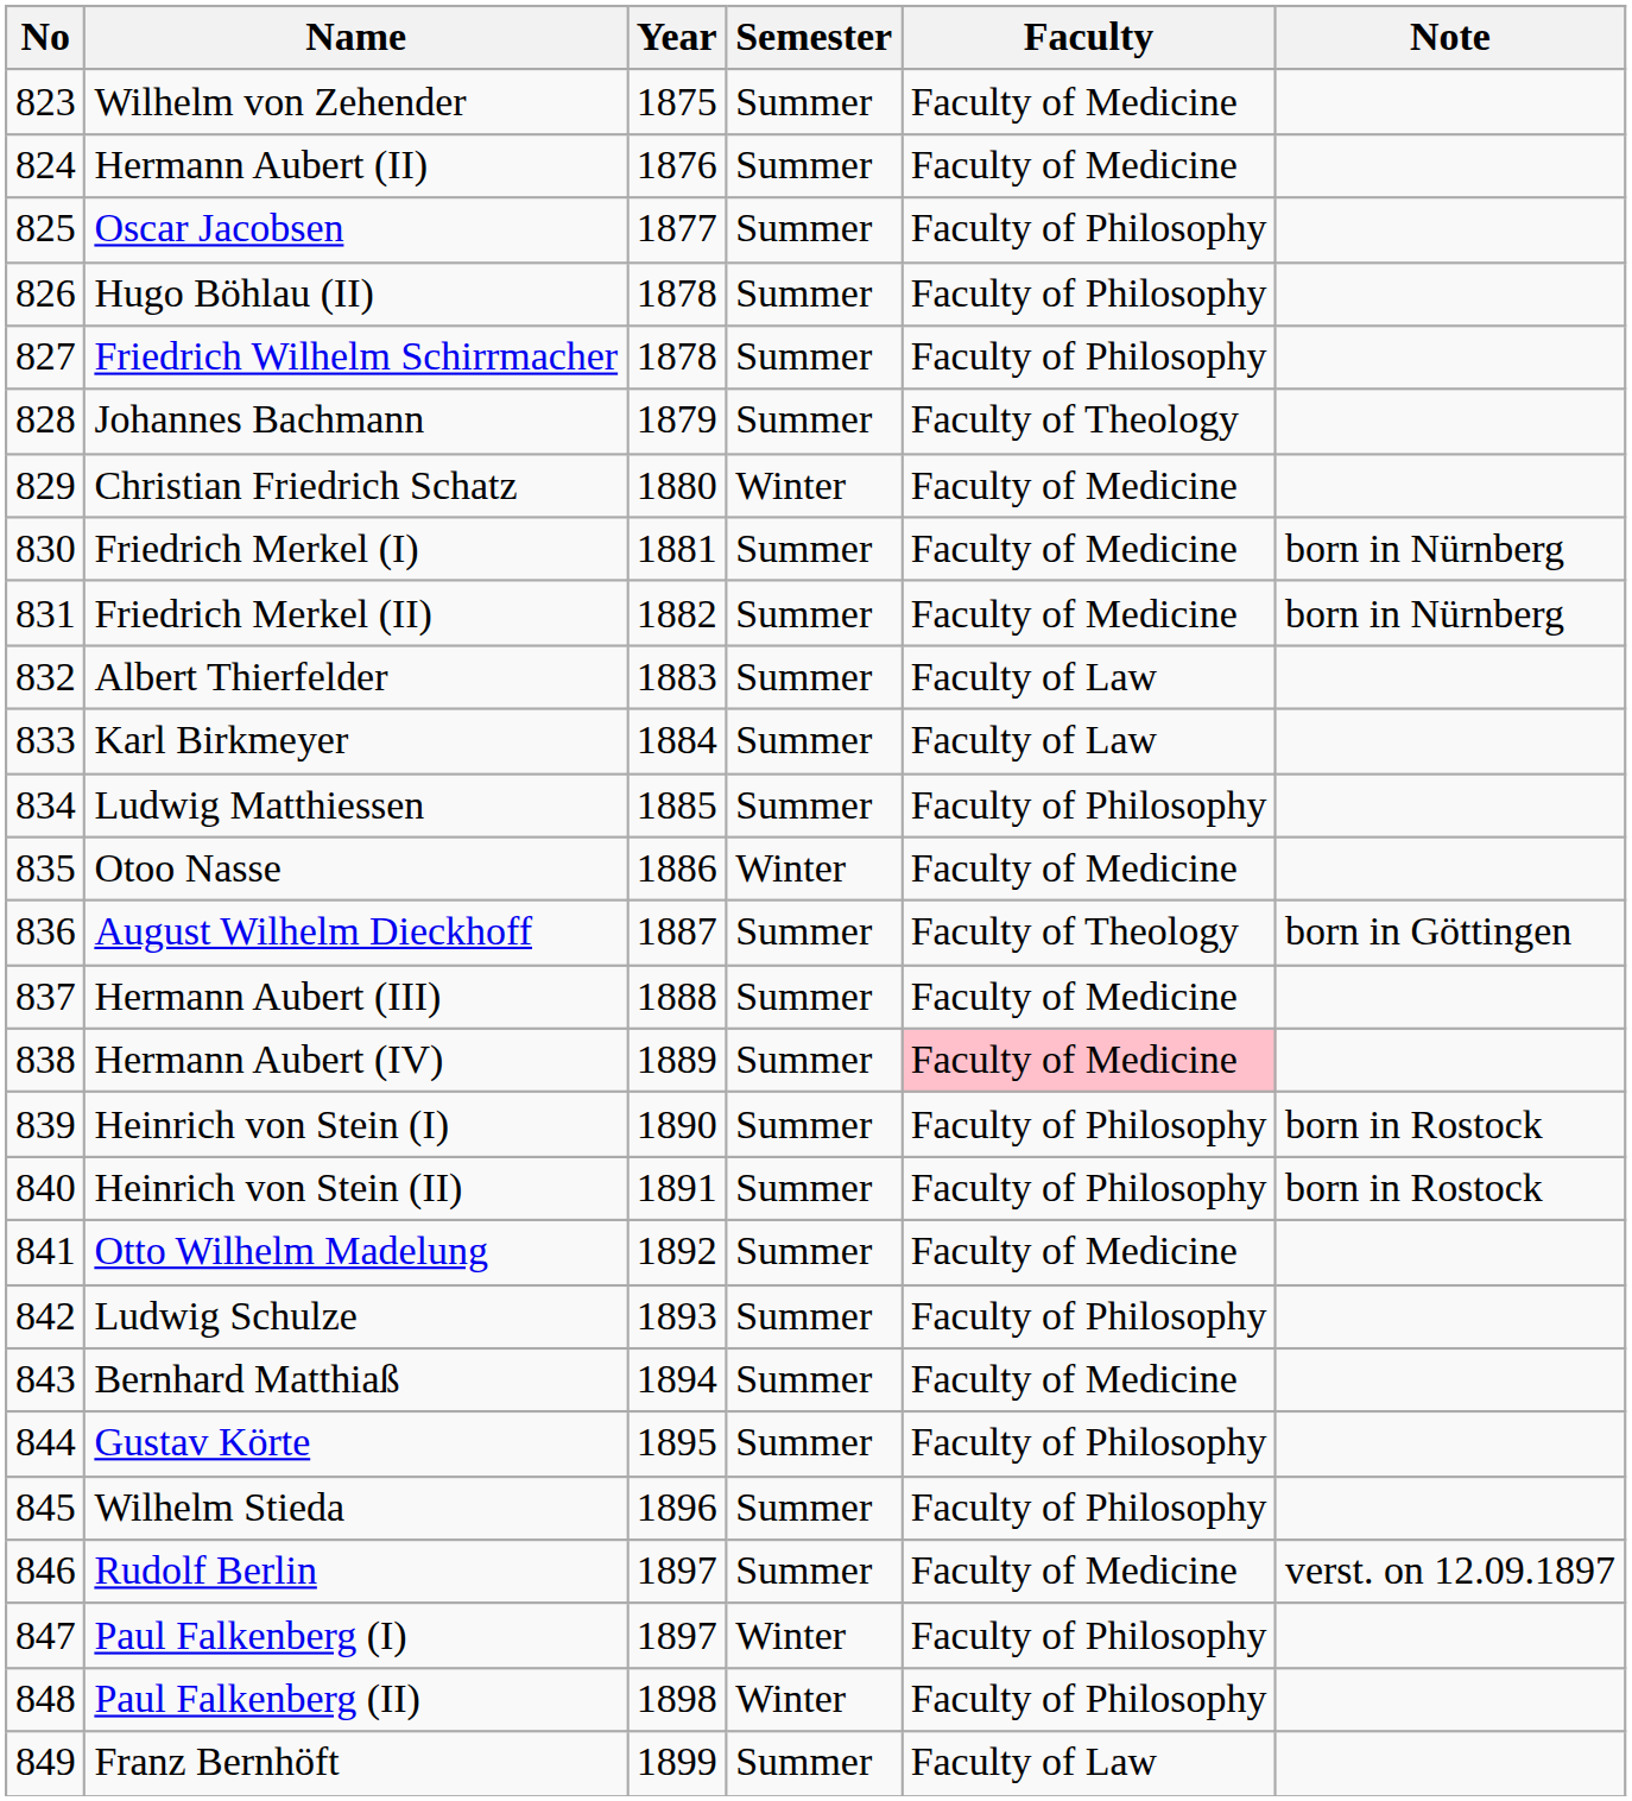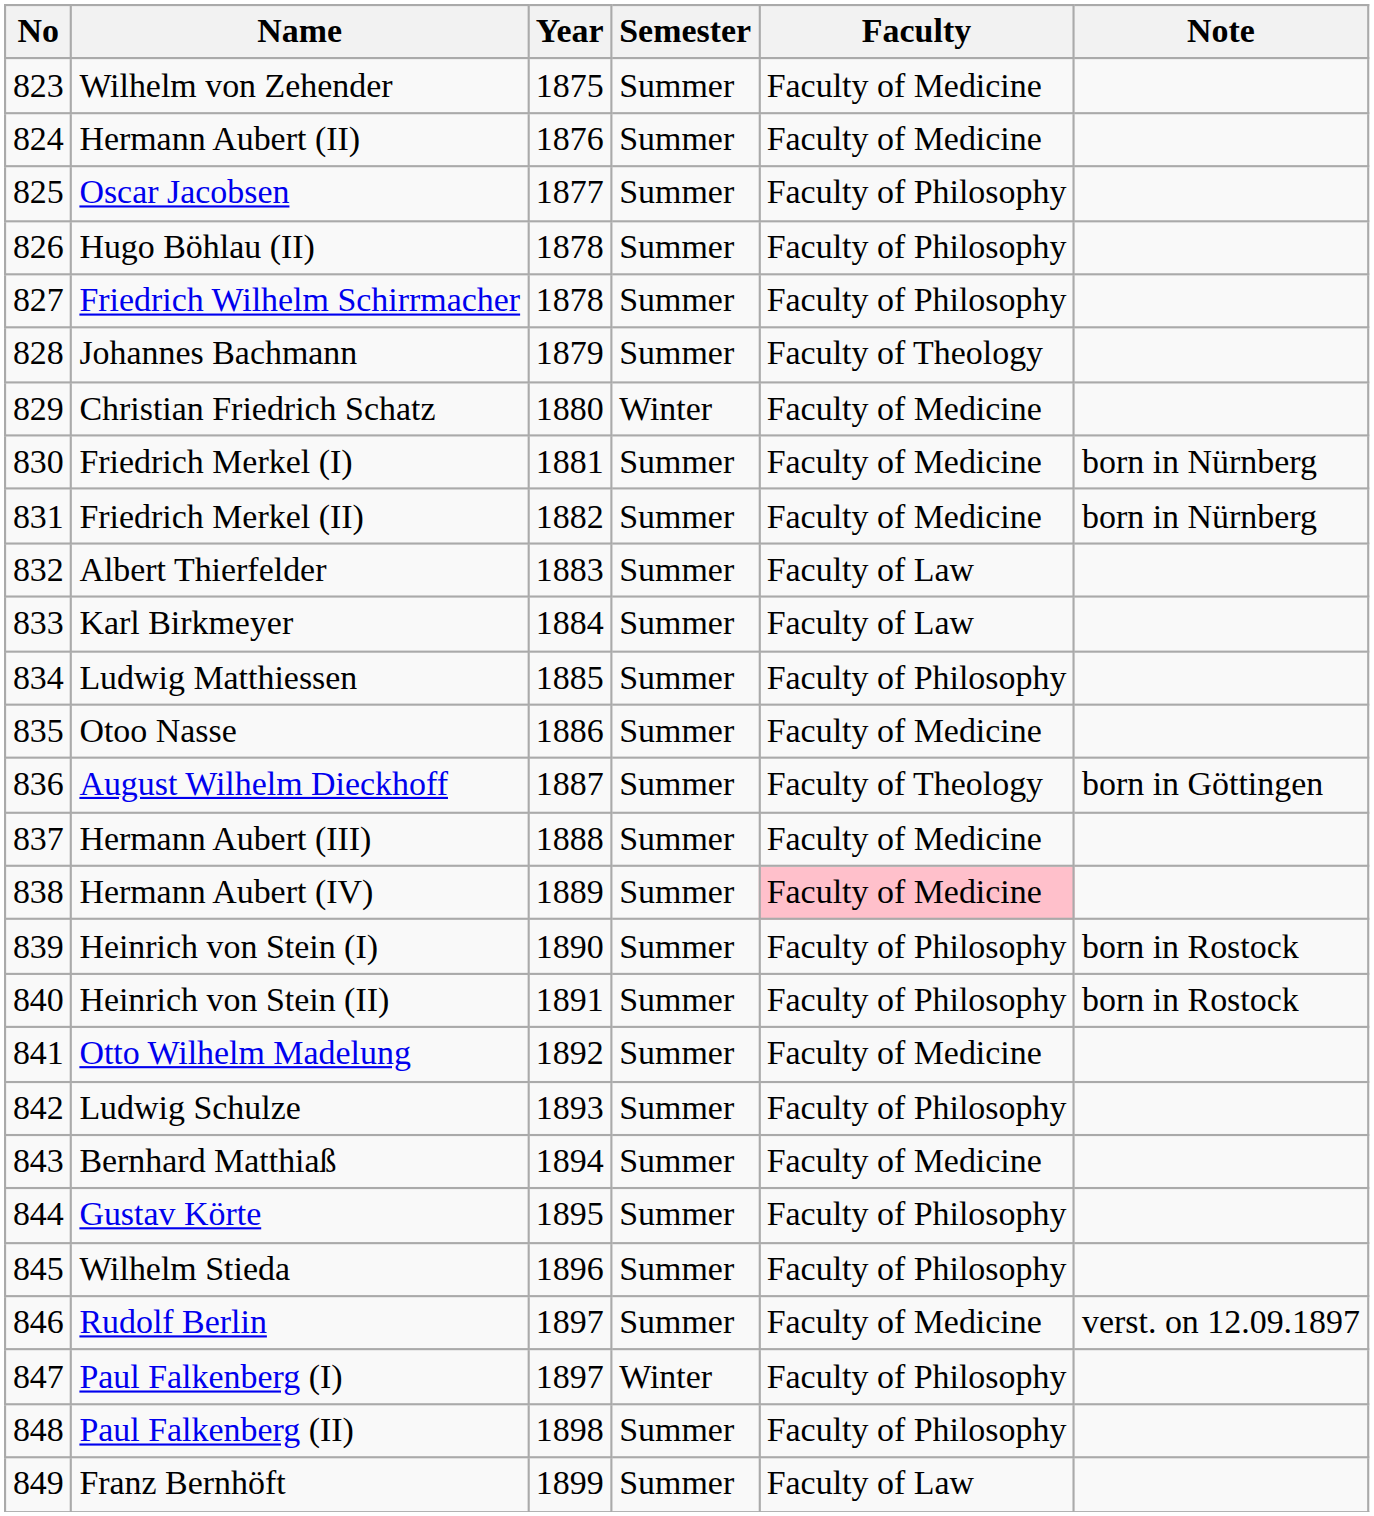Otoo Nasse | Semester: Winter -> Summer
Paul Falkenberg (II) | Semester: Winter -> Summer
